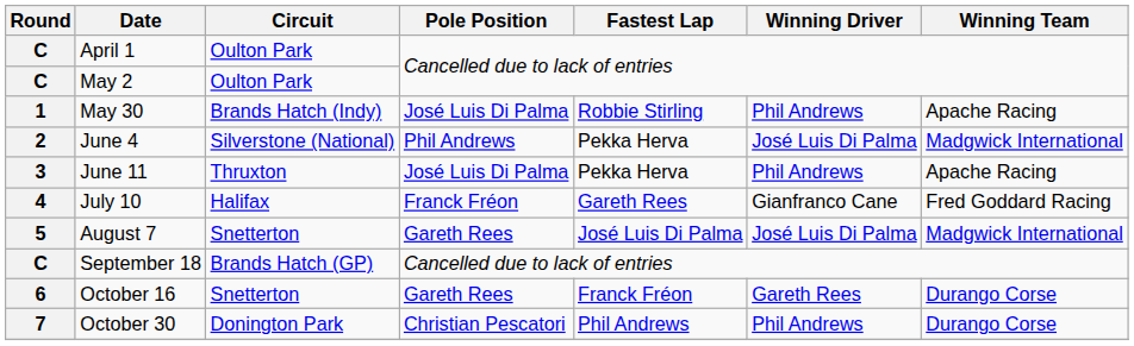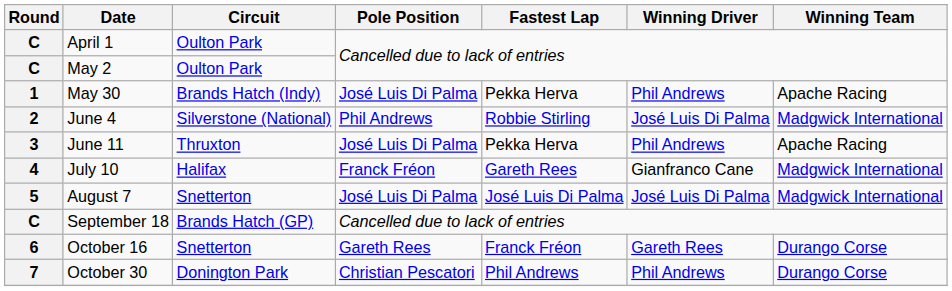May 30 | Fastest Lap: Robbie Stirling -> Pekka Herva
June 4 | Fastest Lap: Pekka Herva -> Robbie Stirling
July 10 | Winning Team: Fred Goddard Racing -> Madgwick International
August 7 | Pole Position: Gareth Rees -> José Luis Di Palma
